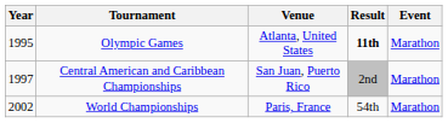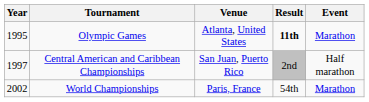Central American and Caribbean Championships | Event: Marathon -> Half marathon
